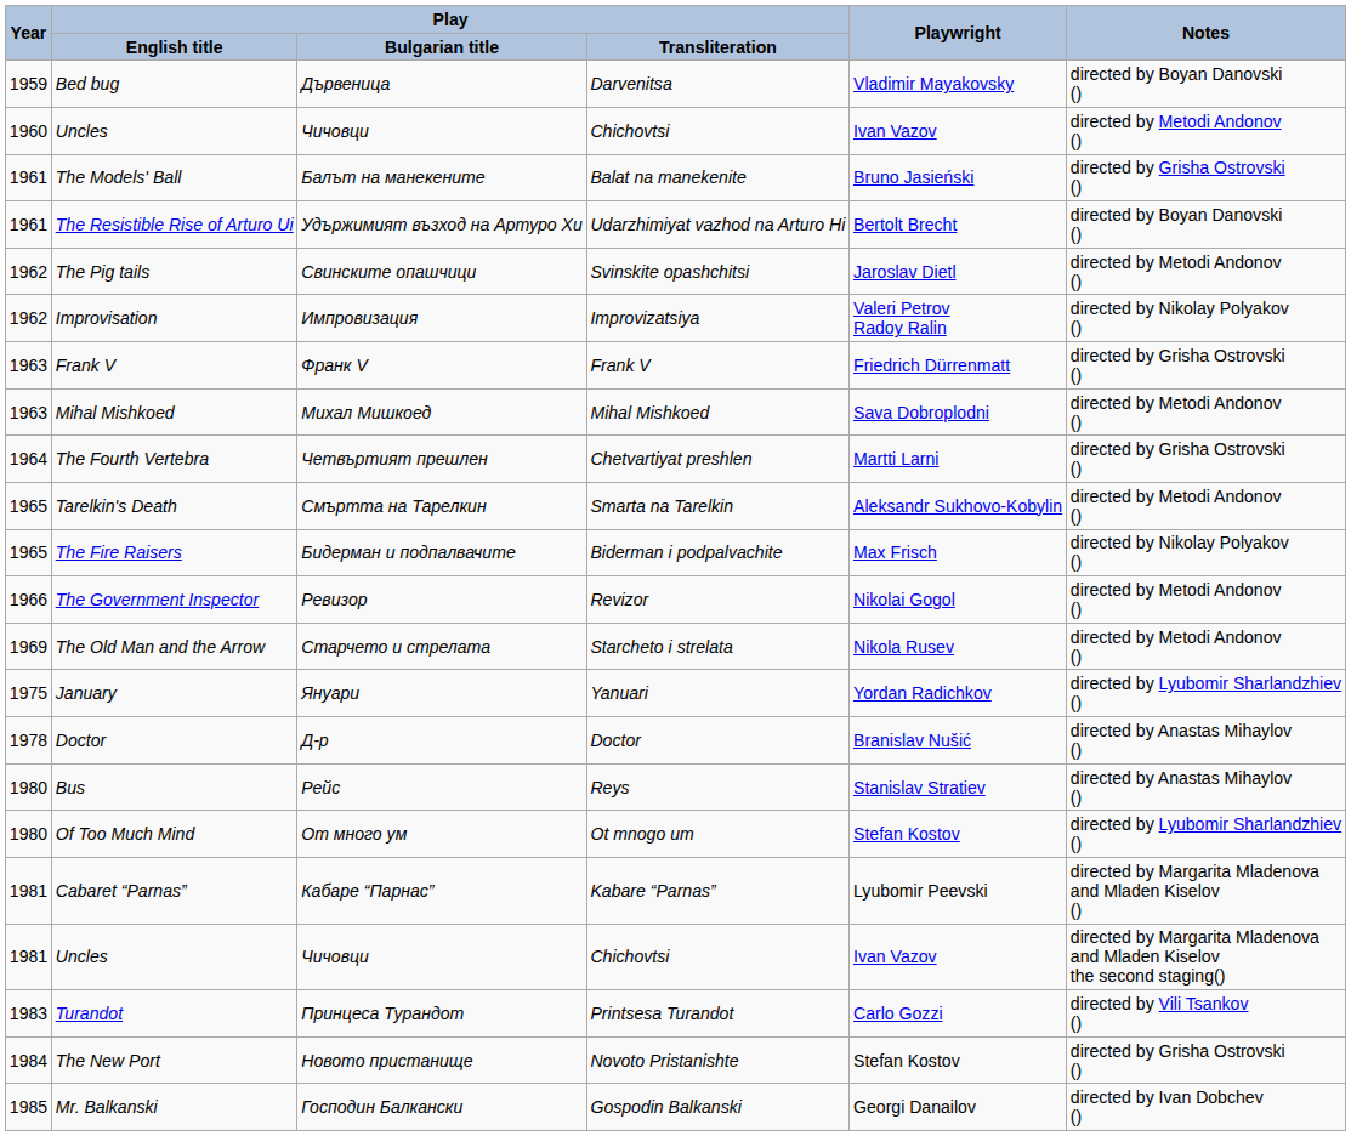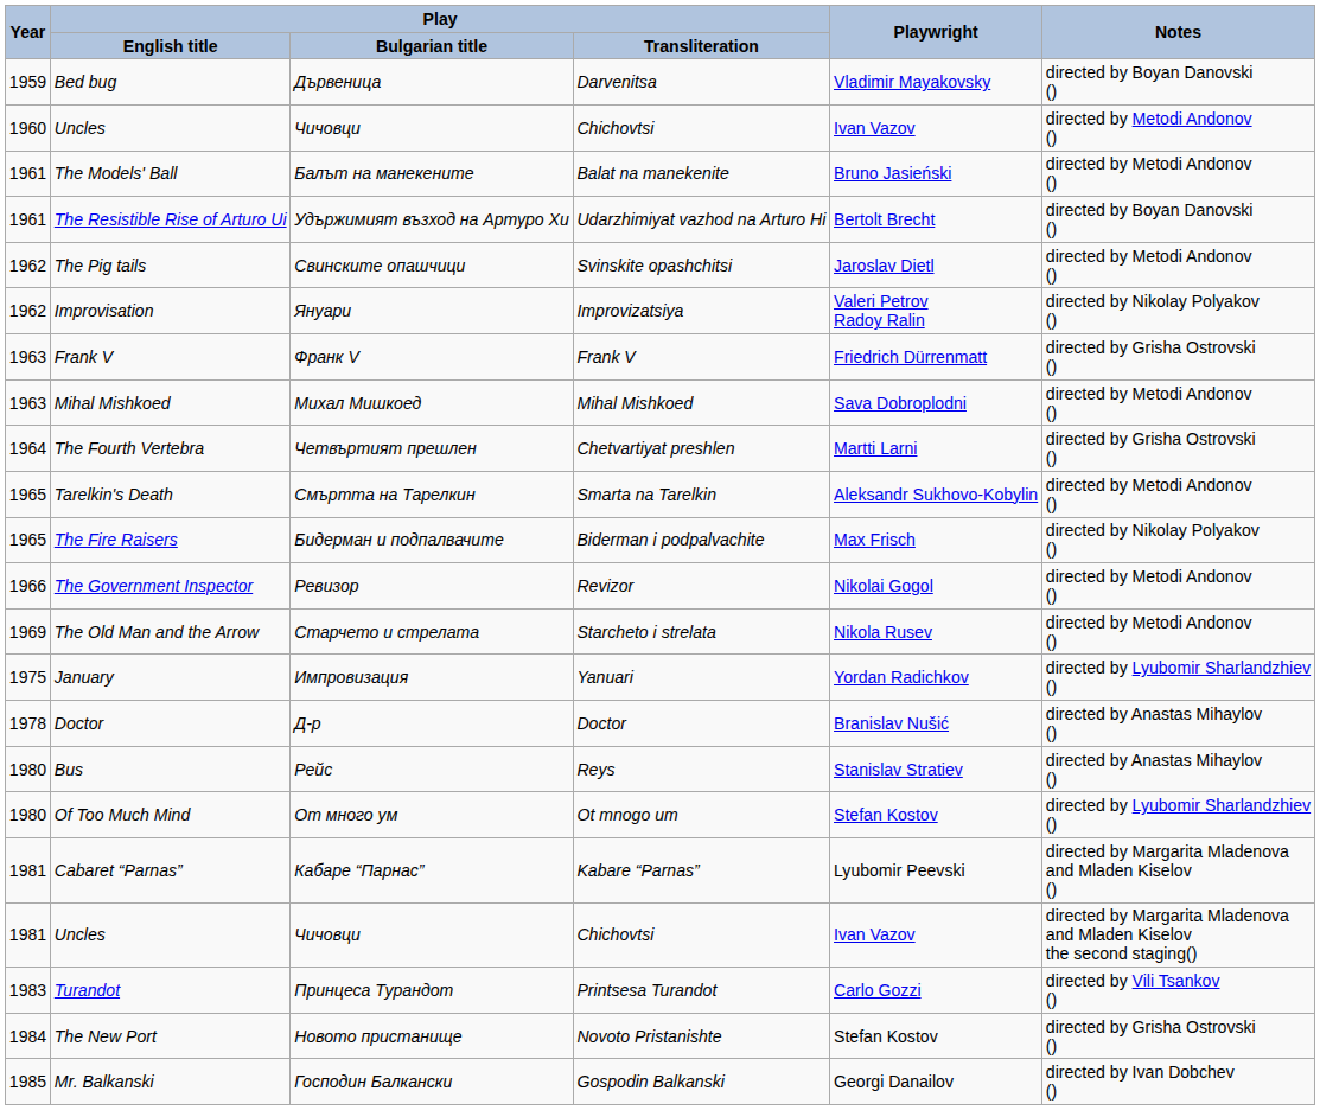The Models' Ball | Notes: directed by Grisha Ostrovski () -> directed by Metodi Andonov ()
Improvisation | Play / Bulgarian title: Импровизация -> Януари
January | Play / Bulgarian title: Януари -> Импровизация
